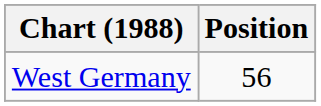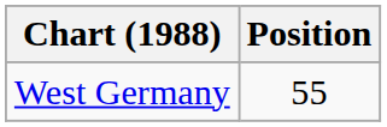West Germany | Position: 56 -> 55
